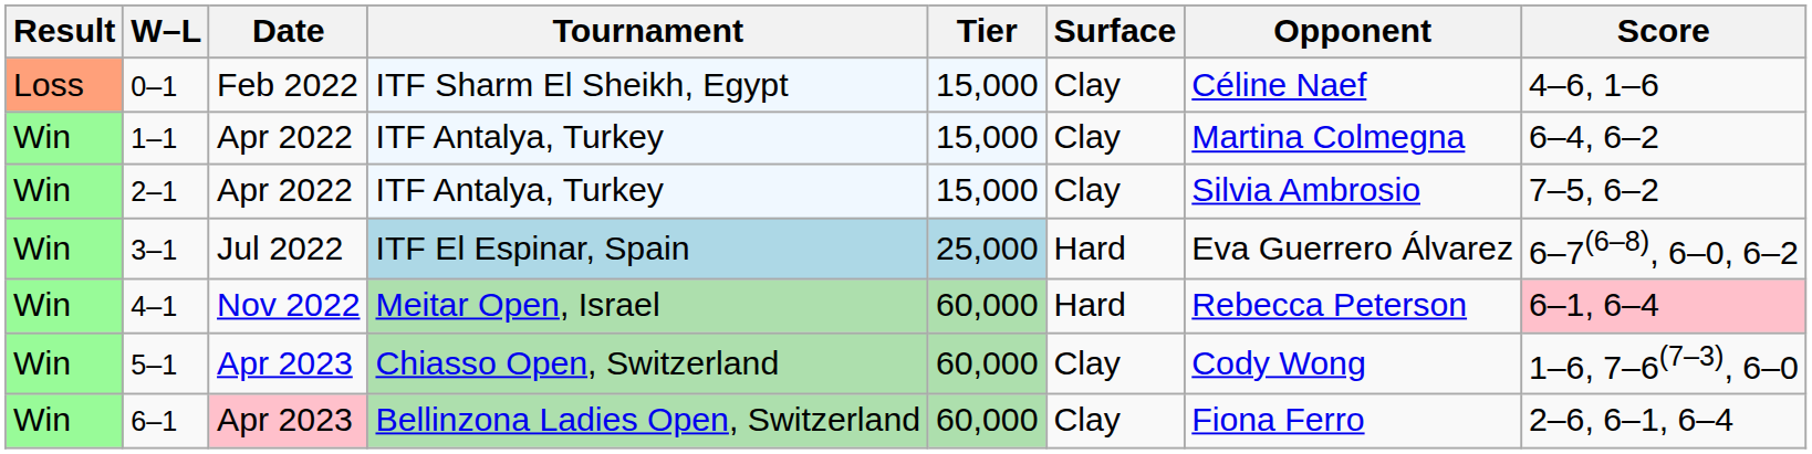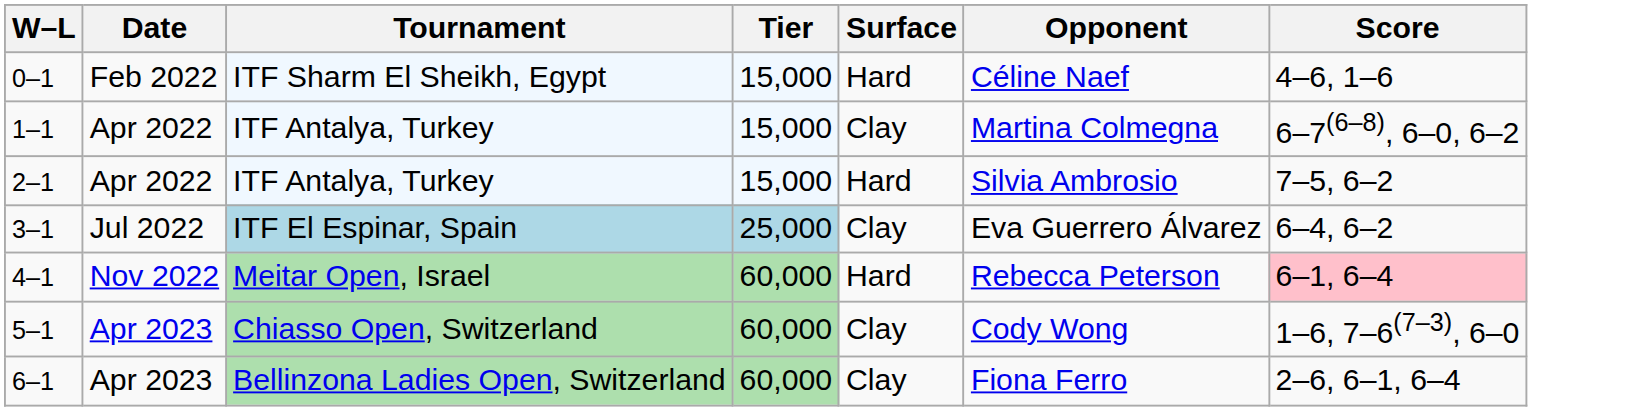- column: Result | Loss | Win | Win | Win | Win | Win | Win
0–1 | Surface: Clay -> Hard
1–1 | Score: 6–4, 6–2 -> 6–7(6–8), 6–0, 6–2
2–1 | Surface: Clay -> Hard
3–1 | Surface: Hard -> Clay
3–1 | Score: 6–7(6–8), 6–0, 6–2 -> 6–4, 6–2
6–1 | Date: pink background -> no background
